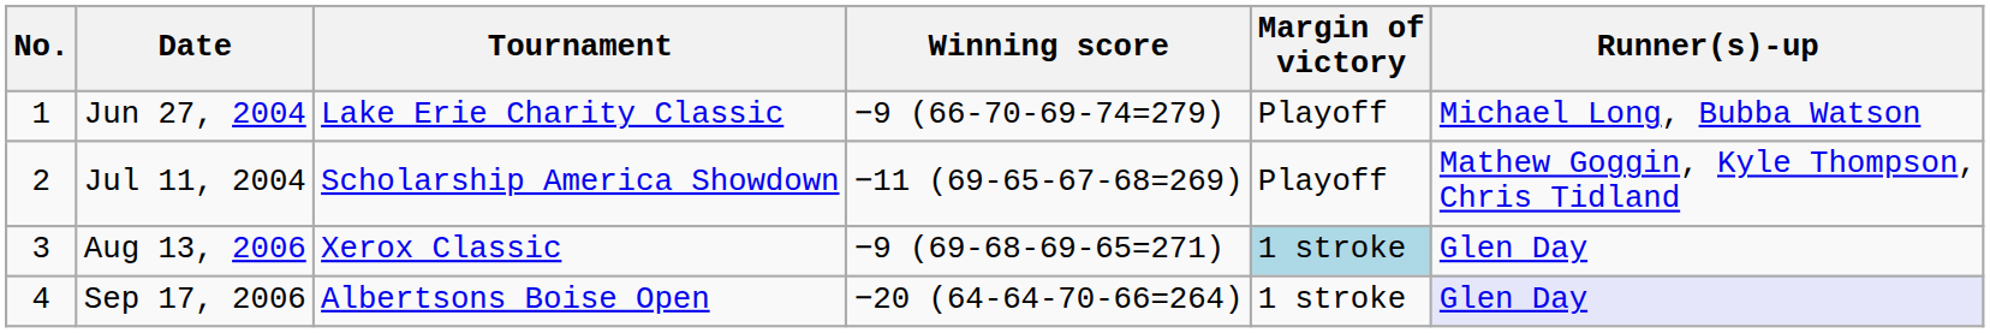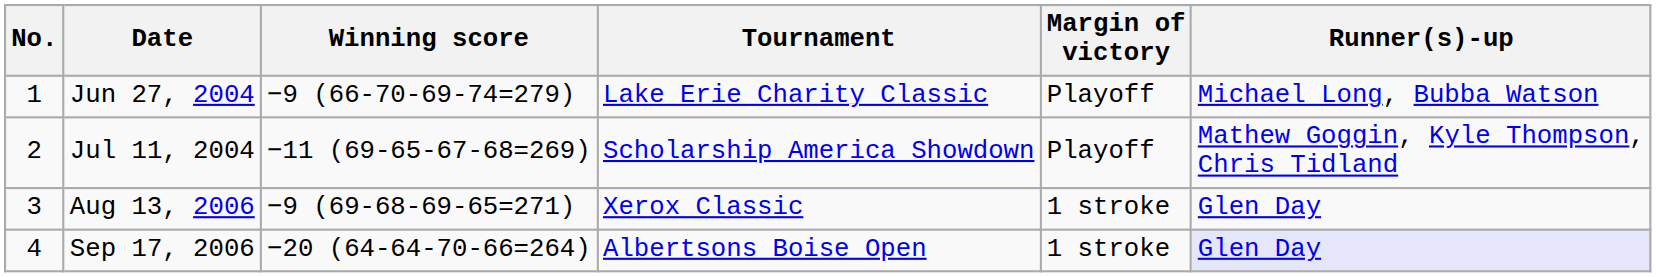columns swapped: Tournament <-> Winning score
Aug 13, 2006 | Margin of victory: lightblue background -> no background
